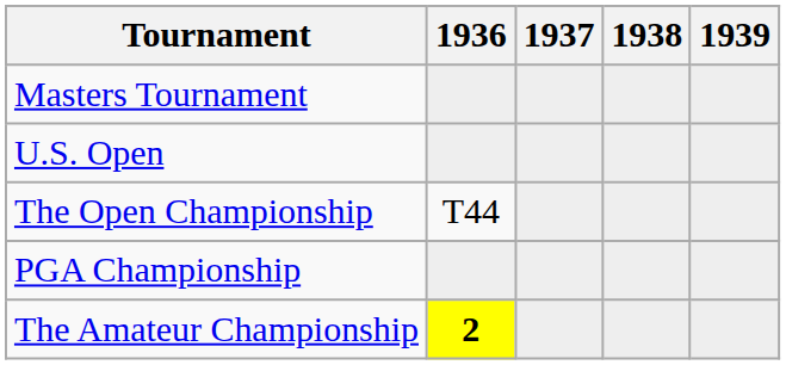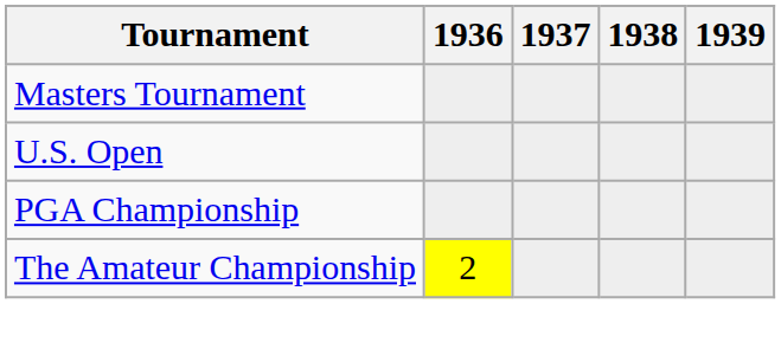- row: The Open Championship | T44
The Amateur Championship | 1936: bold -> normal
